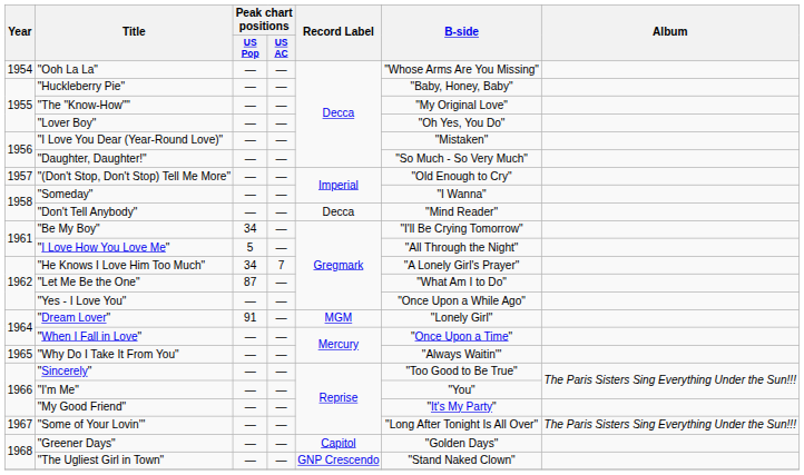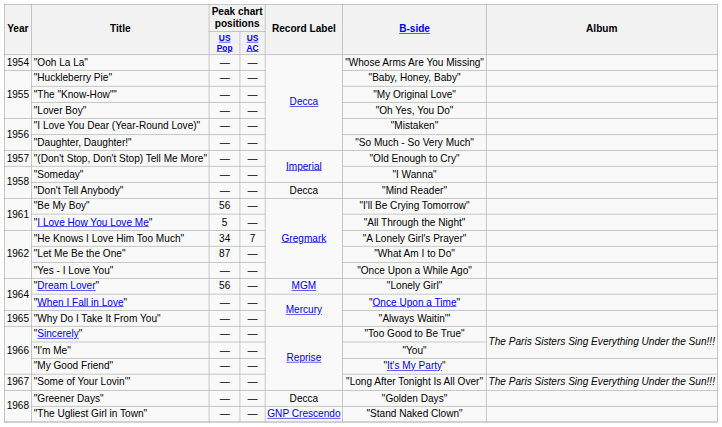"Be My Boy" | Peak chart positions / US Pop: 34 -> 56
"Dream Lover" | Peak chart positions / US Pop: 91 -> 56
"Greener Days" | Record Label: Capitol -> Decca
